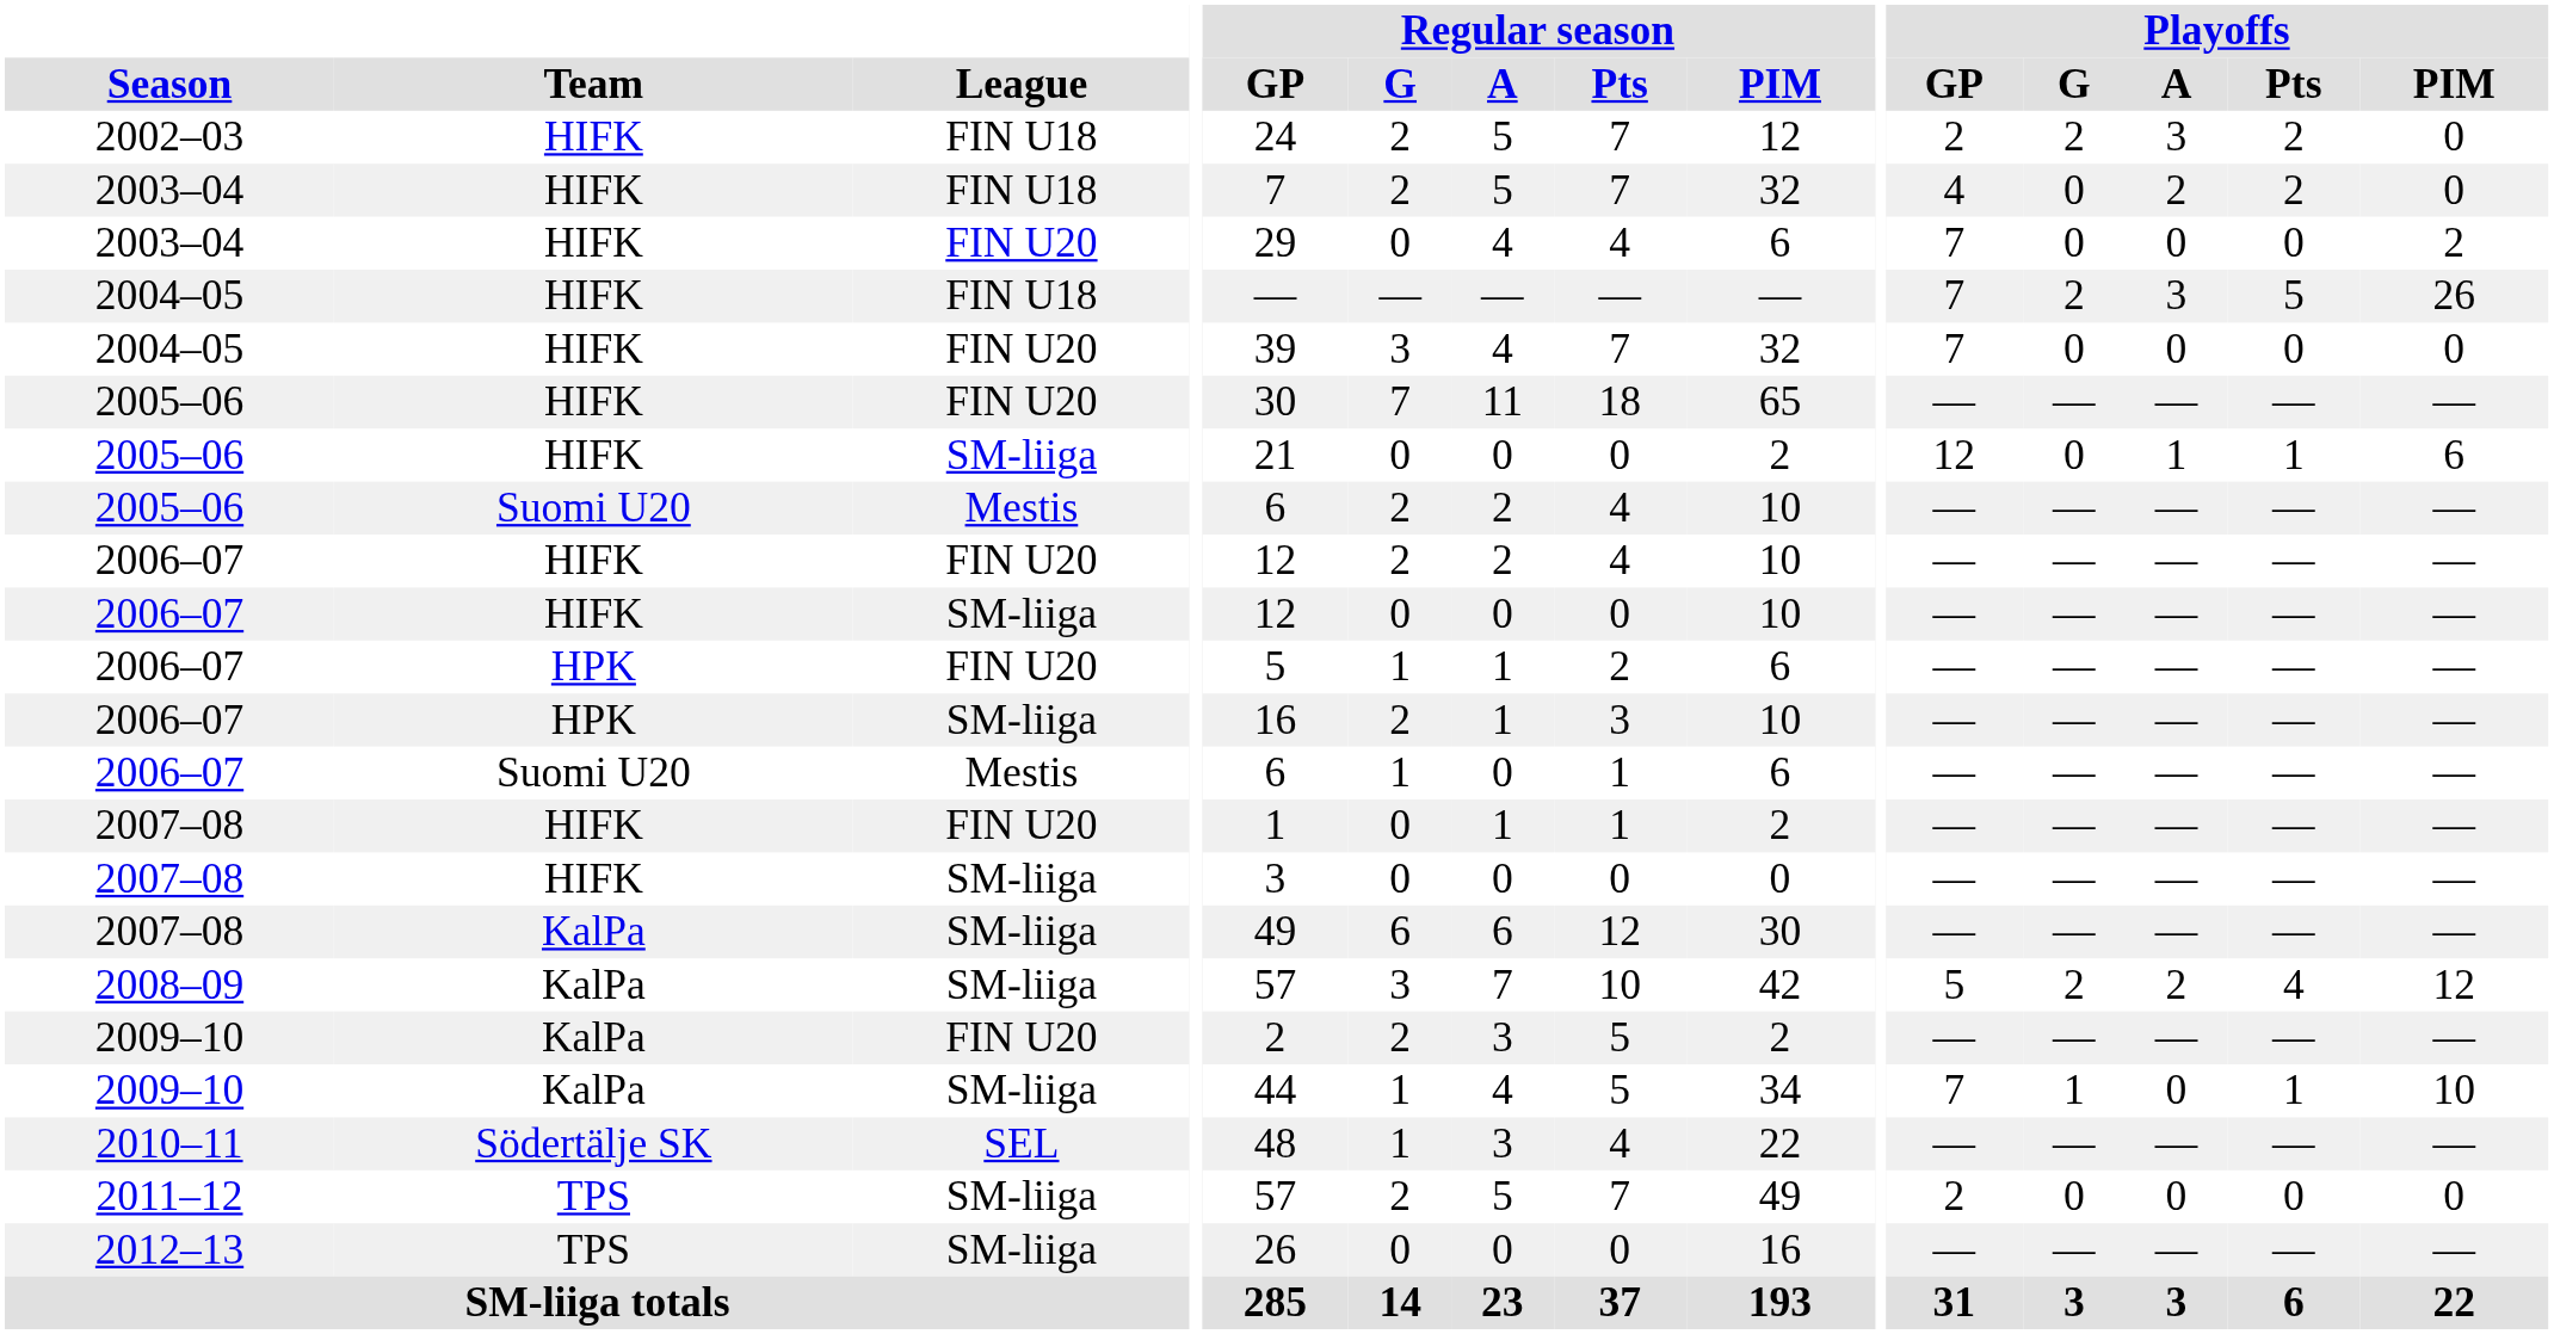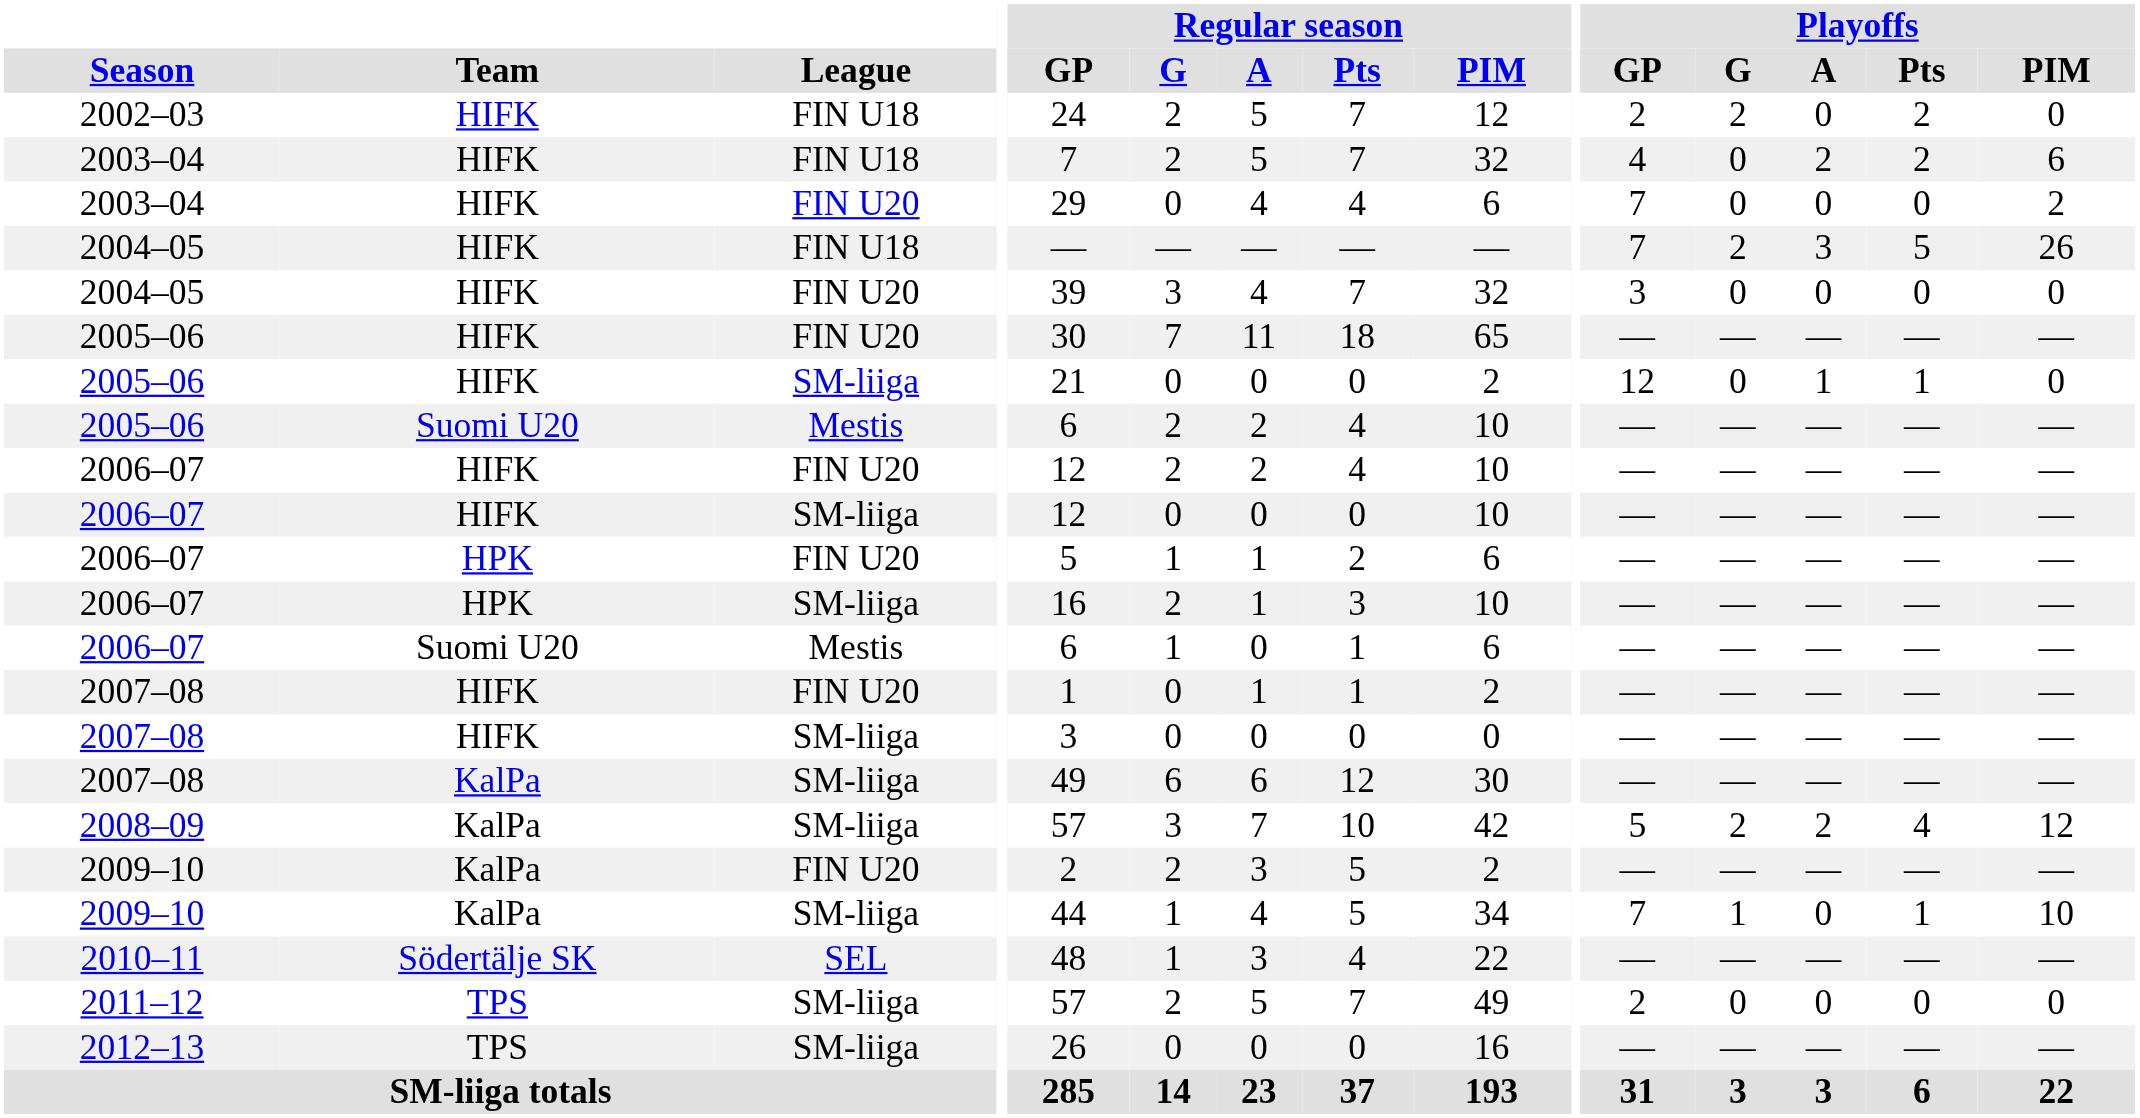2002–03 | Playoffs / A: 3 -> 0
2003–04 / FIN U18 | Playoffs / PIM: 0 -> 6
2004–05 / FIN U20 | Playoffs / GP: 7 -> 3
2005–06 / SM-liiga | Playoffs / PIM: 6 -> 0
